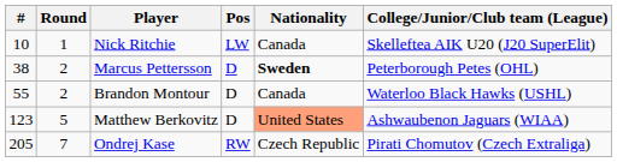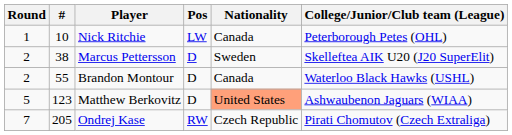columns swapped: Round <-> #
Nick Ritchie | College/Junior/Club team (League): Skelleftea AIK U20 (J20 SuperElit) -> Peterborough Petes (OHL)
Marcus Pettersson | Nationality: bold -> normal
Marcus Pettersson | College/Junior/Club team (League): Peterborough Petes (OHL) -> Skelleftea AIK U20 (J20 SuperElit)
